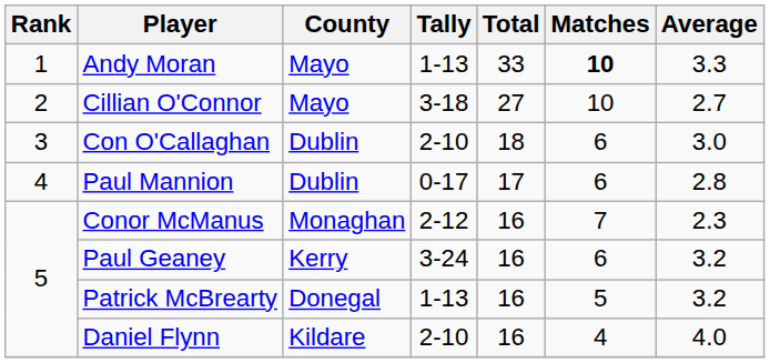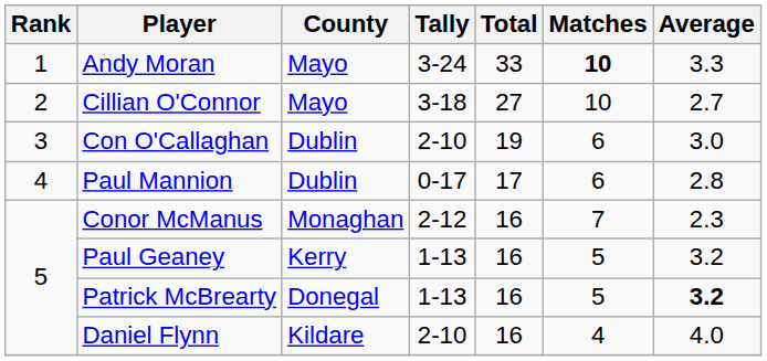Andy Moran | Tally: 1-13 -> 3-24
Con O'Callaghan | Total: 18 -> 19
Paul Geaney | Tally: 3-24 -> 1-13
Paul Geaney | Matches: 6 -> 5
Patrick McBrearty | Average: normal -> bold
